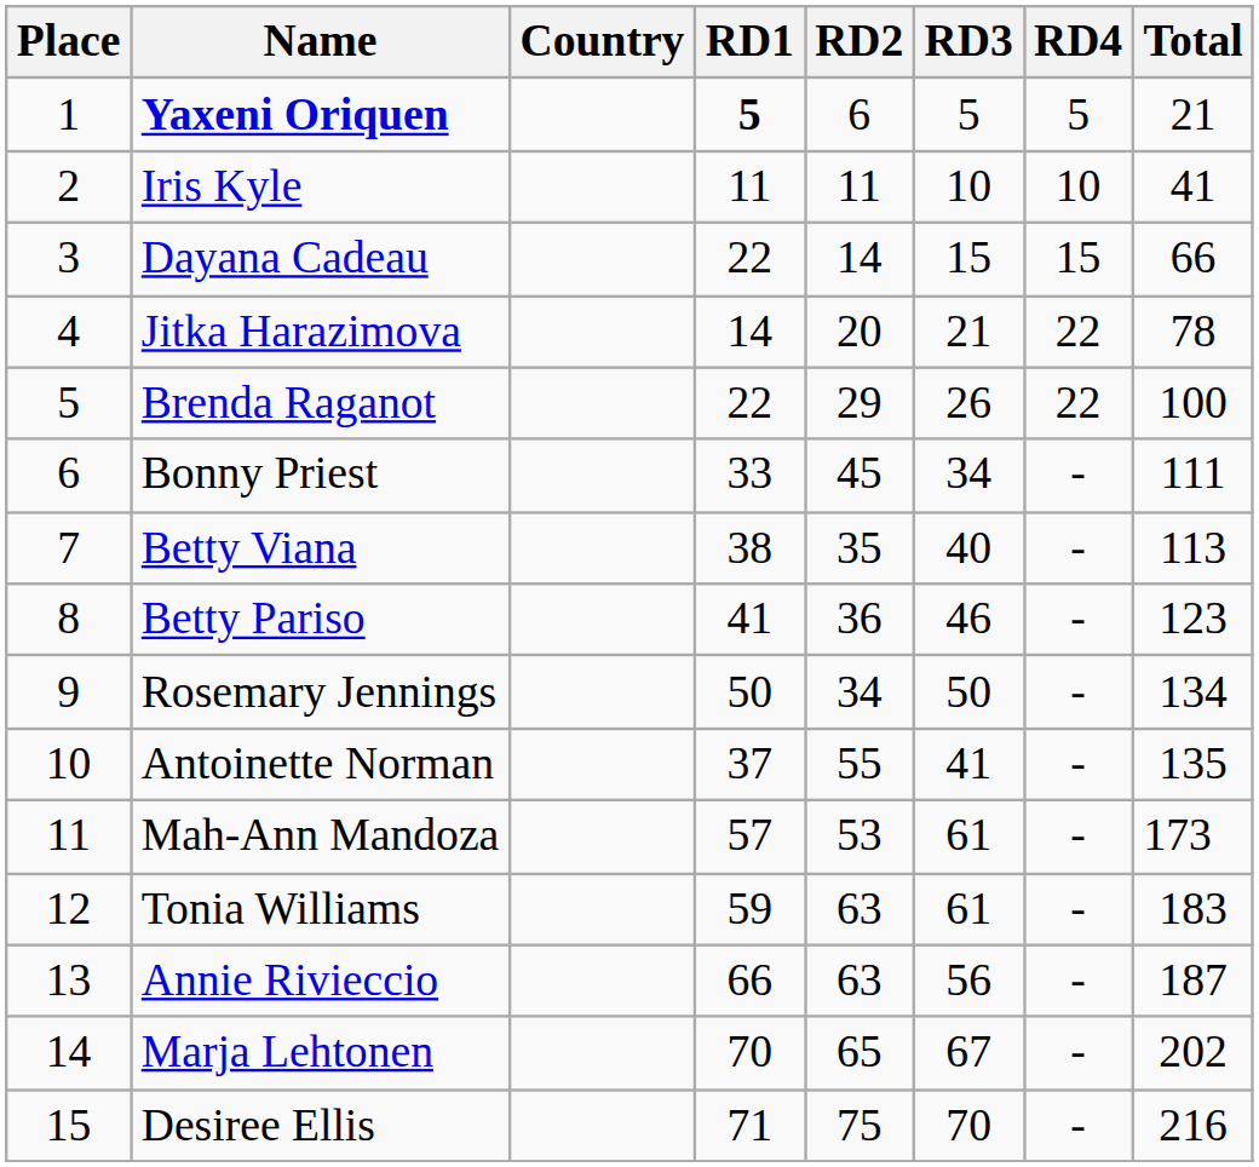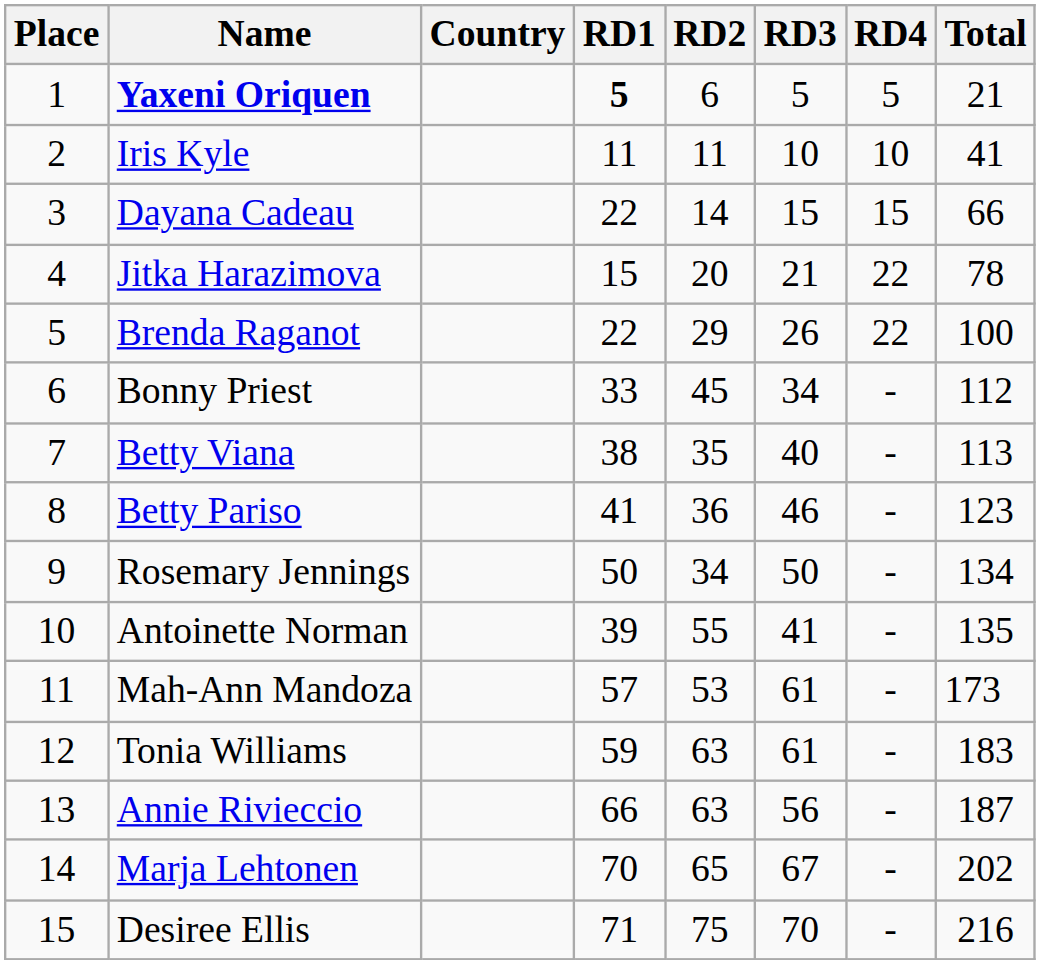Jitka Harazimova | RD1: 14 -> 15
Bonny Priest | Total: 111 -> 112
Antoinette Norman | RD1: 37 -> 39
